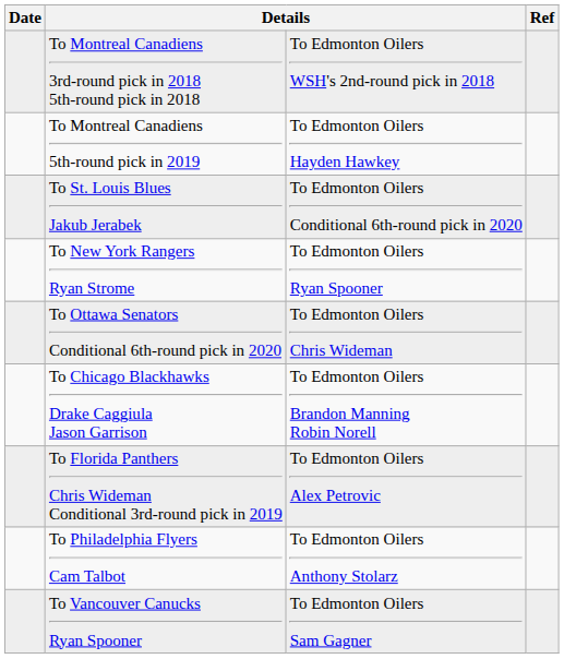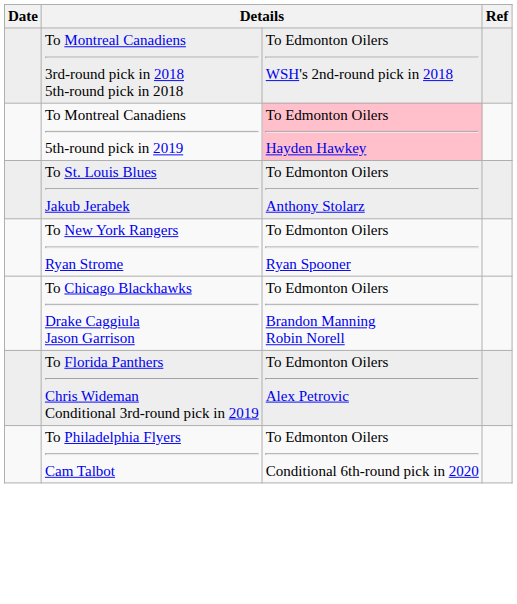To Montreal Canadiens 5th-round pick in 2019 | column 3: no background -> pink background
To St. Louis Blues Jakub Jerabek | column 3: To Edmonton Oilers Conditional 6th-round pick in 2020 -> To Edmonton Oilers Anthony Stolarz
- row: To Ottawa Senators Conditional 6th-round pick in 2020 | To Edmonton Oilers Chris Wideman
To Philadelphia Flyers Cam Talbot | column 3: To Edmonton Oilers Anthony Stolarz -> To Edmonton Oilers Conditional 6th-round pick in 2020
- row: To Vancouver Canucks Ryan Spooner | To Edmonton Oilers Sam Gagner
